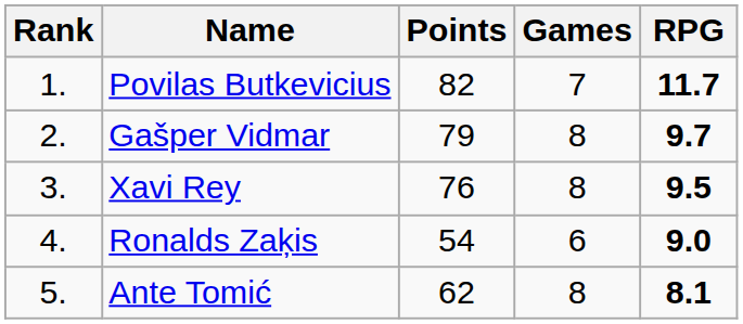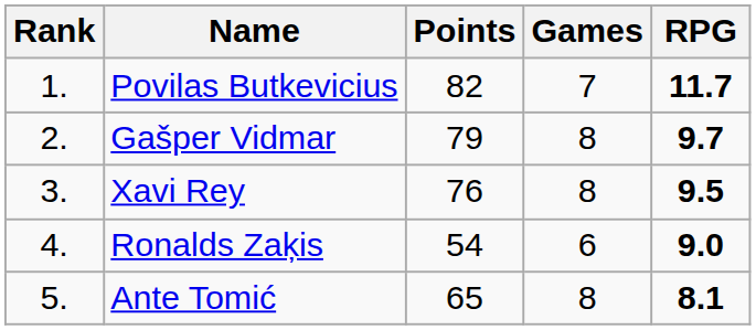Ante Tomić | Points: 62 -> 65
